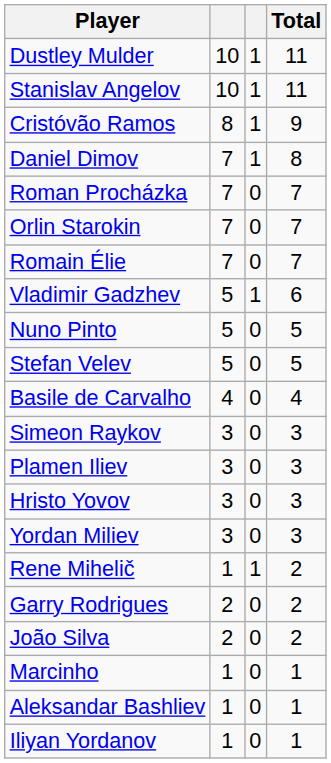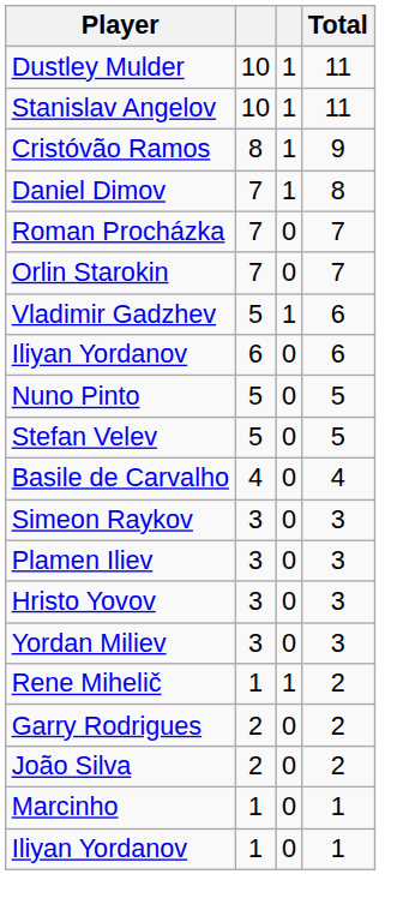- row: Romain Élie | 7 | 0 | 7
+ row: Iliyan Yordanov | 6 | 0 | 6
- row: Aleksandar Bashliev | 1 | 0 | 1
